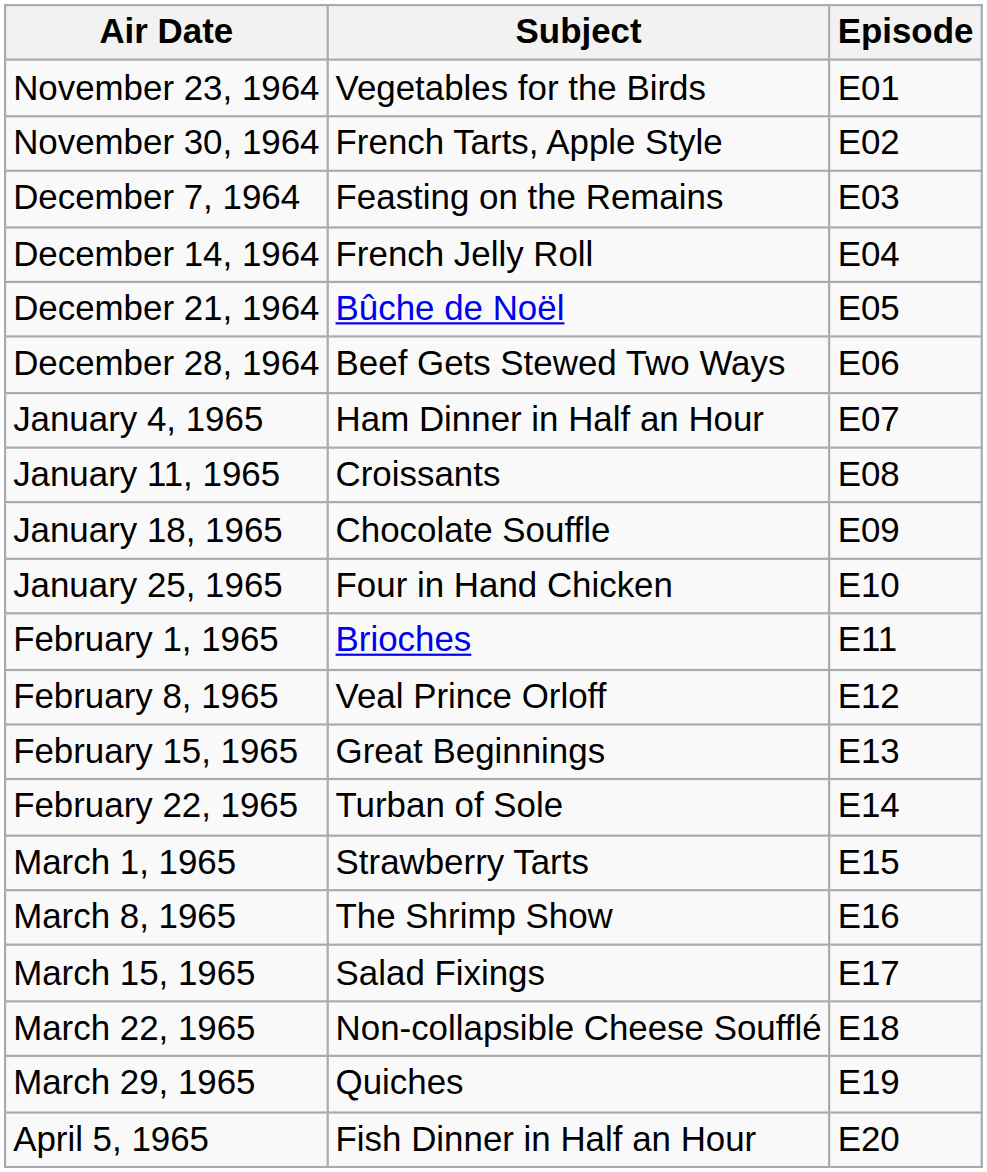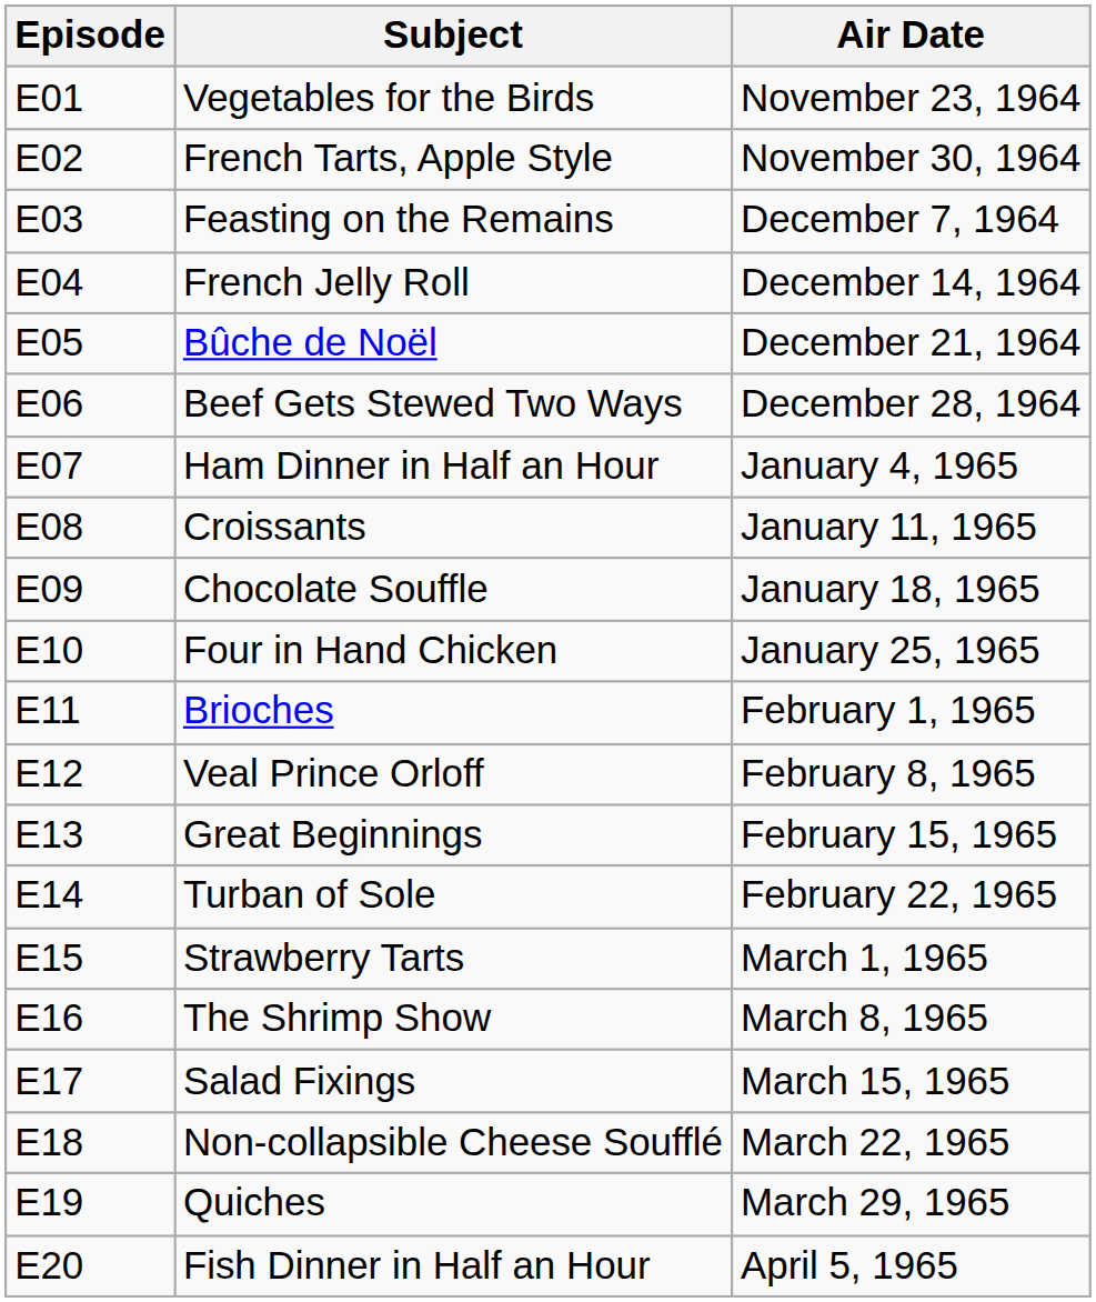columns swapped: Episode <-> Air Date
